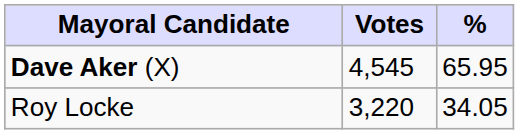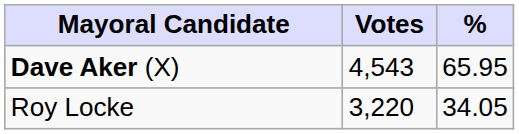Dave Aker (X) | Votes: 4,545 -> 4,543
